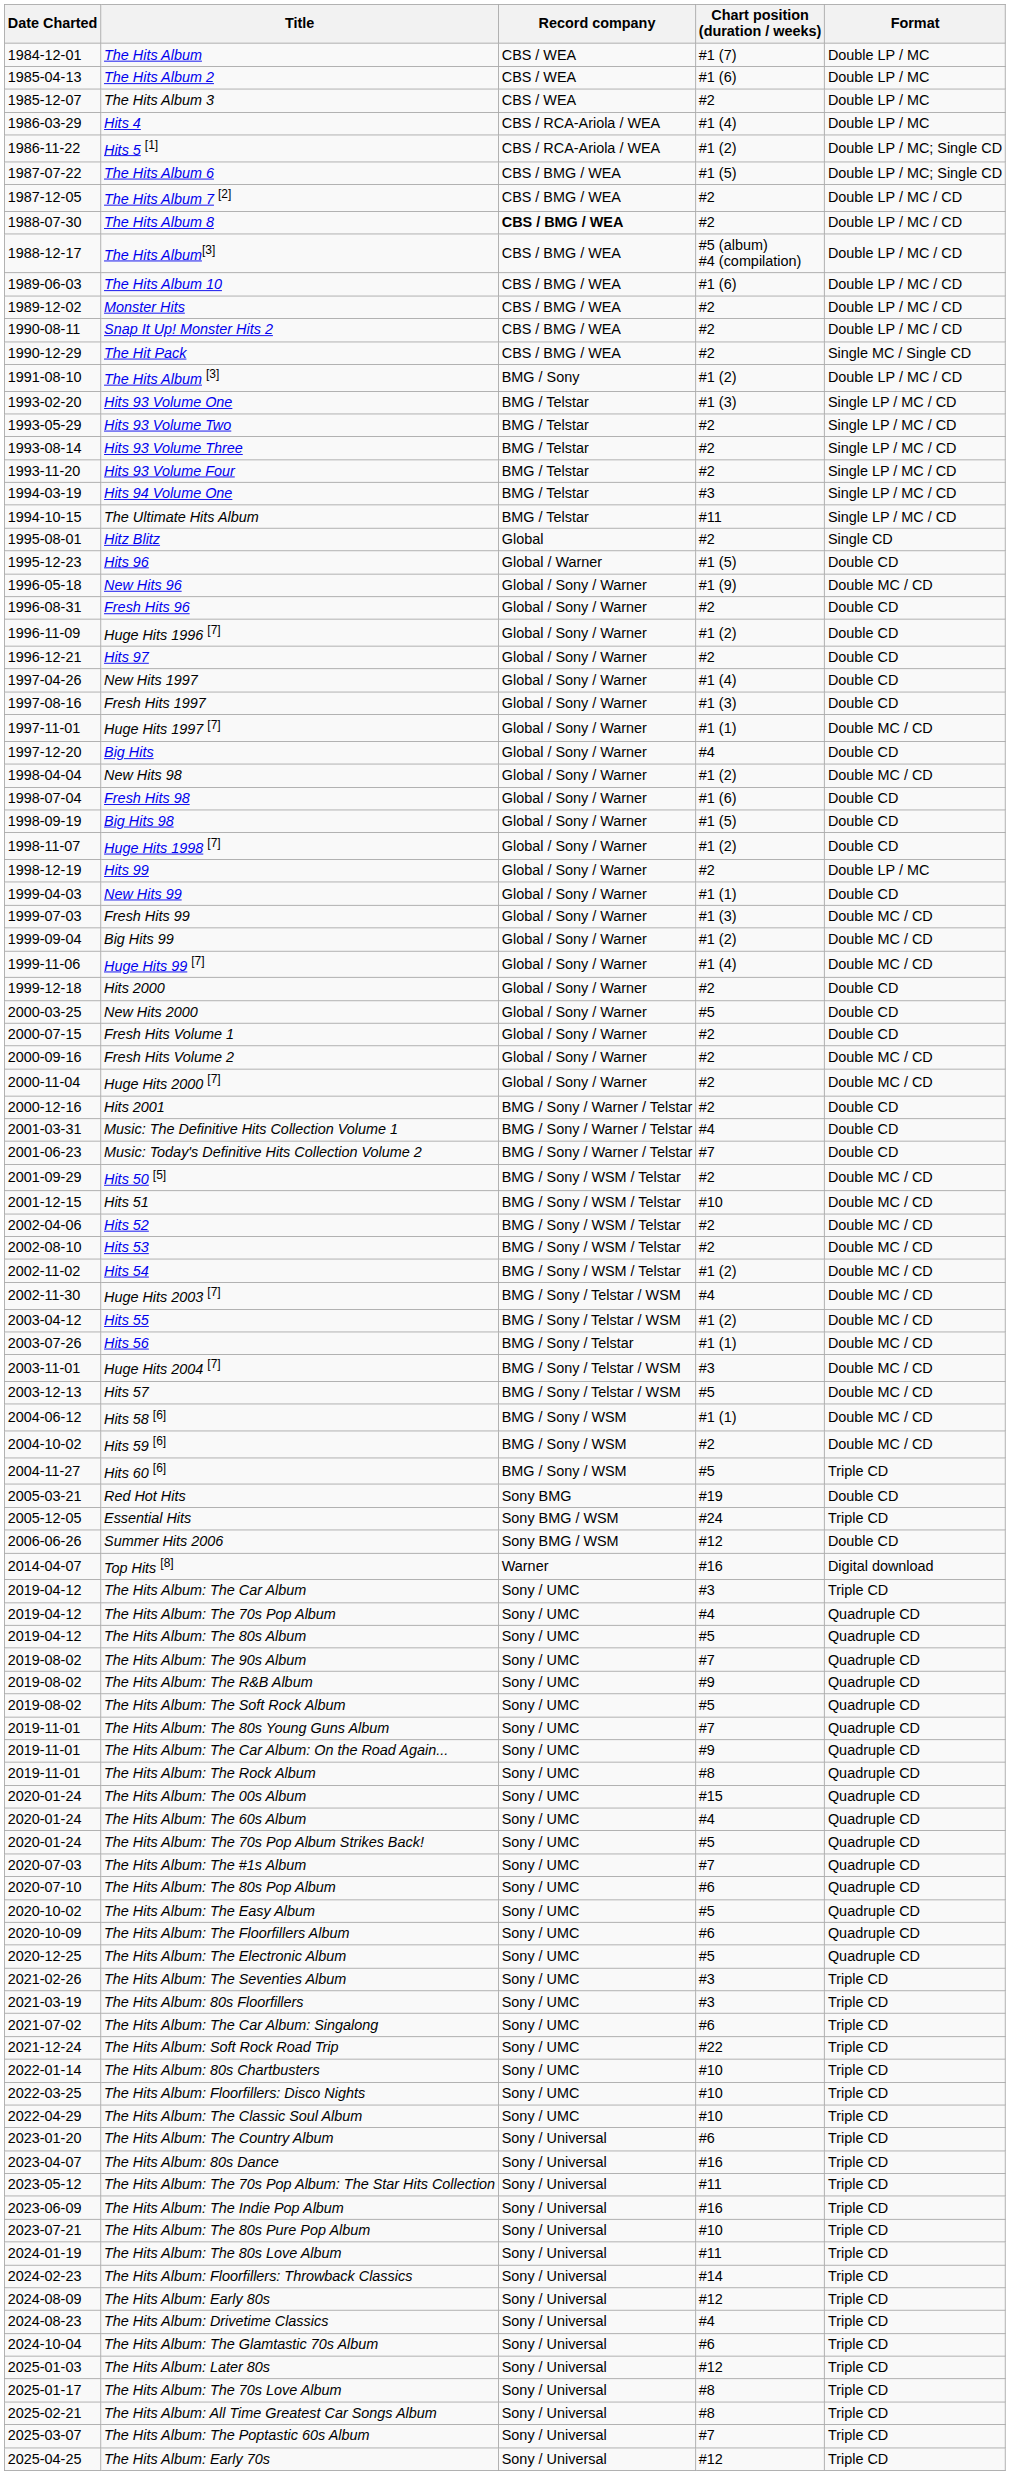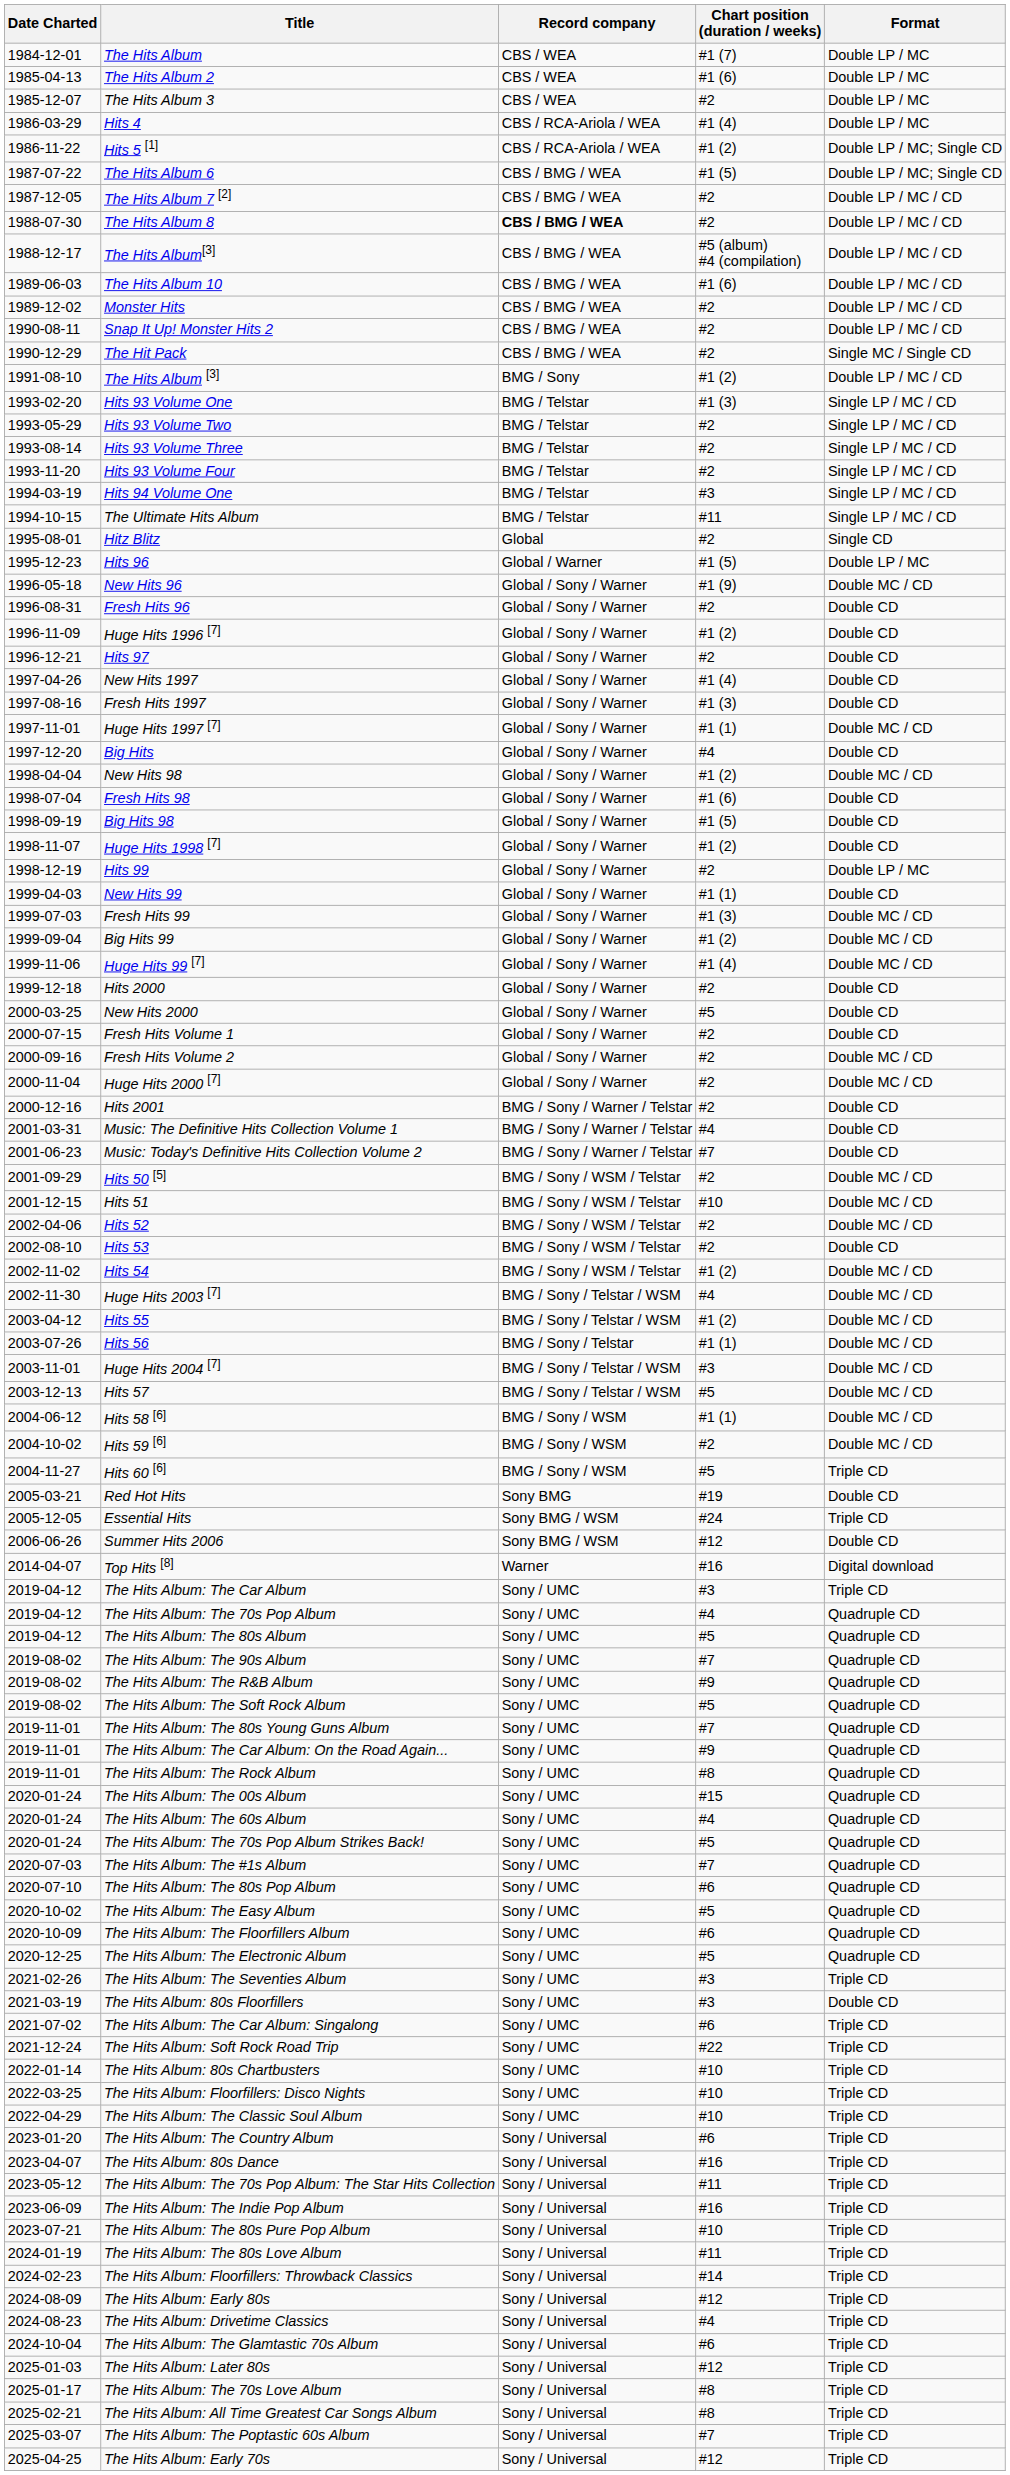Hits 96 | Format: Double CD -> Double LP / MC
Hits 53 | Format: Double MC / CD -> Double CD
The Hits Album: 80s Floorfillers | Format: Triple CD -> Double CD
